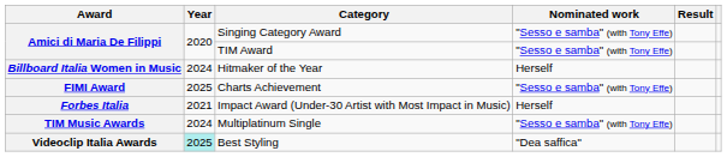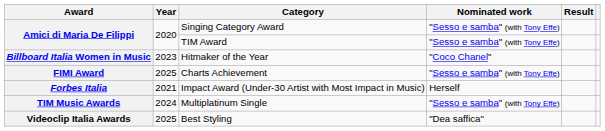Hitmaker of the Year | Year: 2024 -> 2023
Hitmaker of the Year | Nominated work: Herself -> "Coco Chanel"
Best Styling | Year: paleturquoise background -> no background
